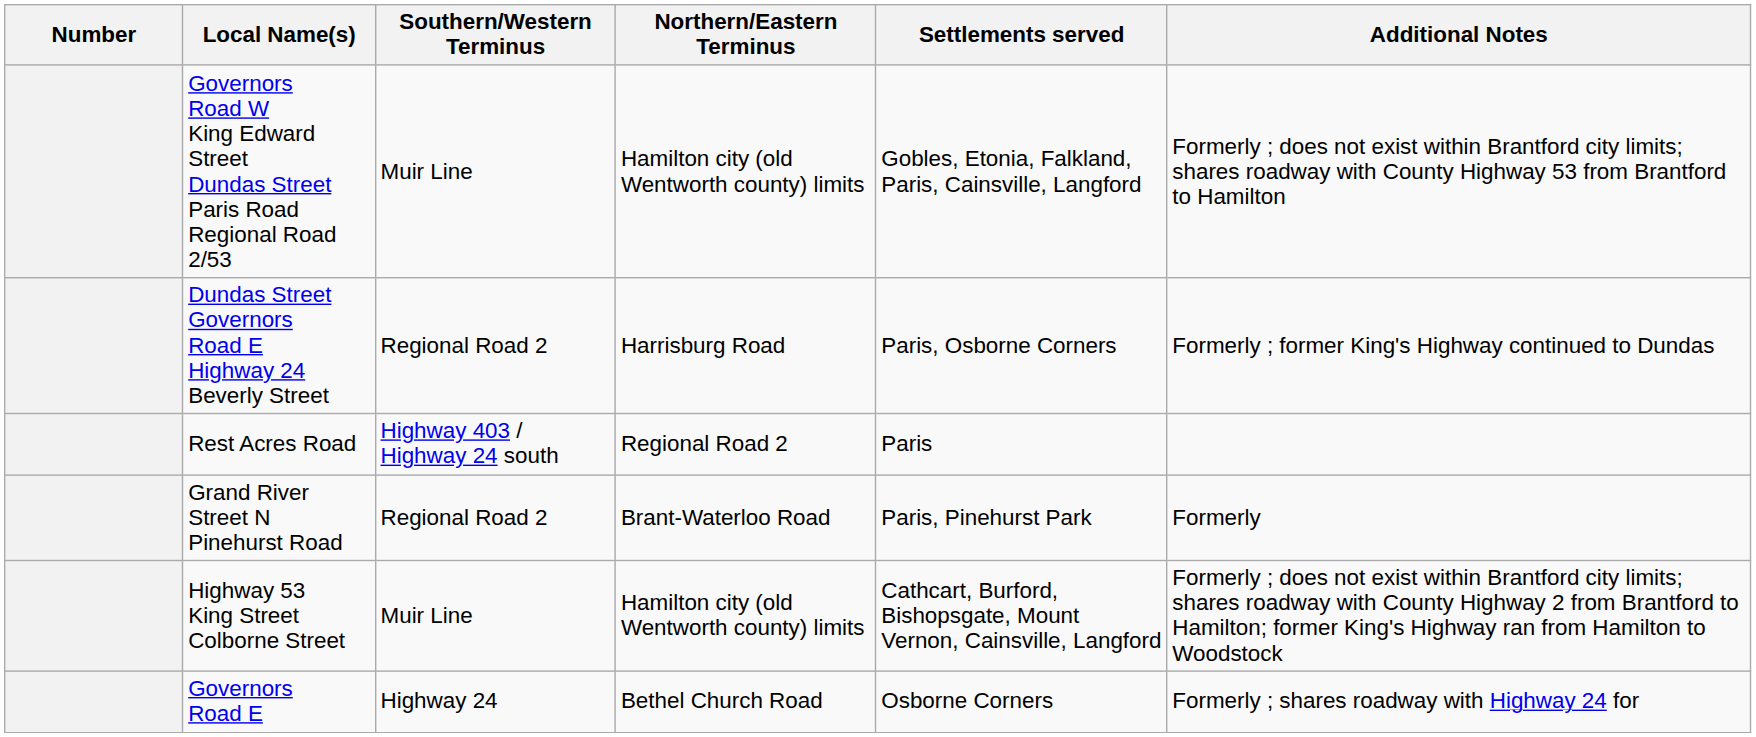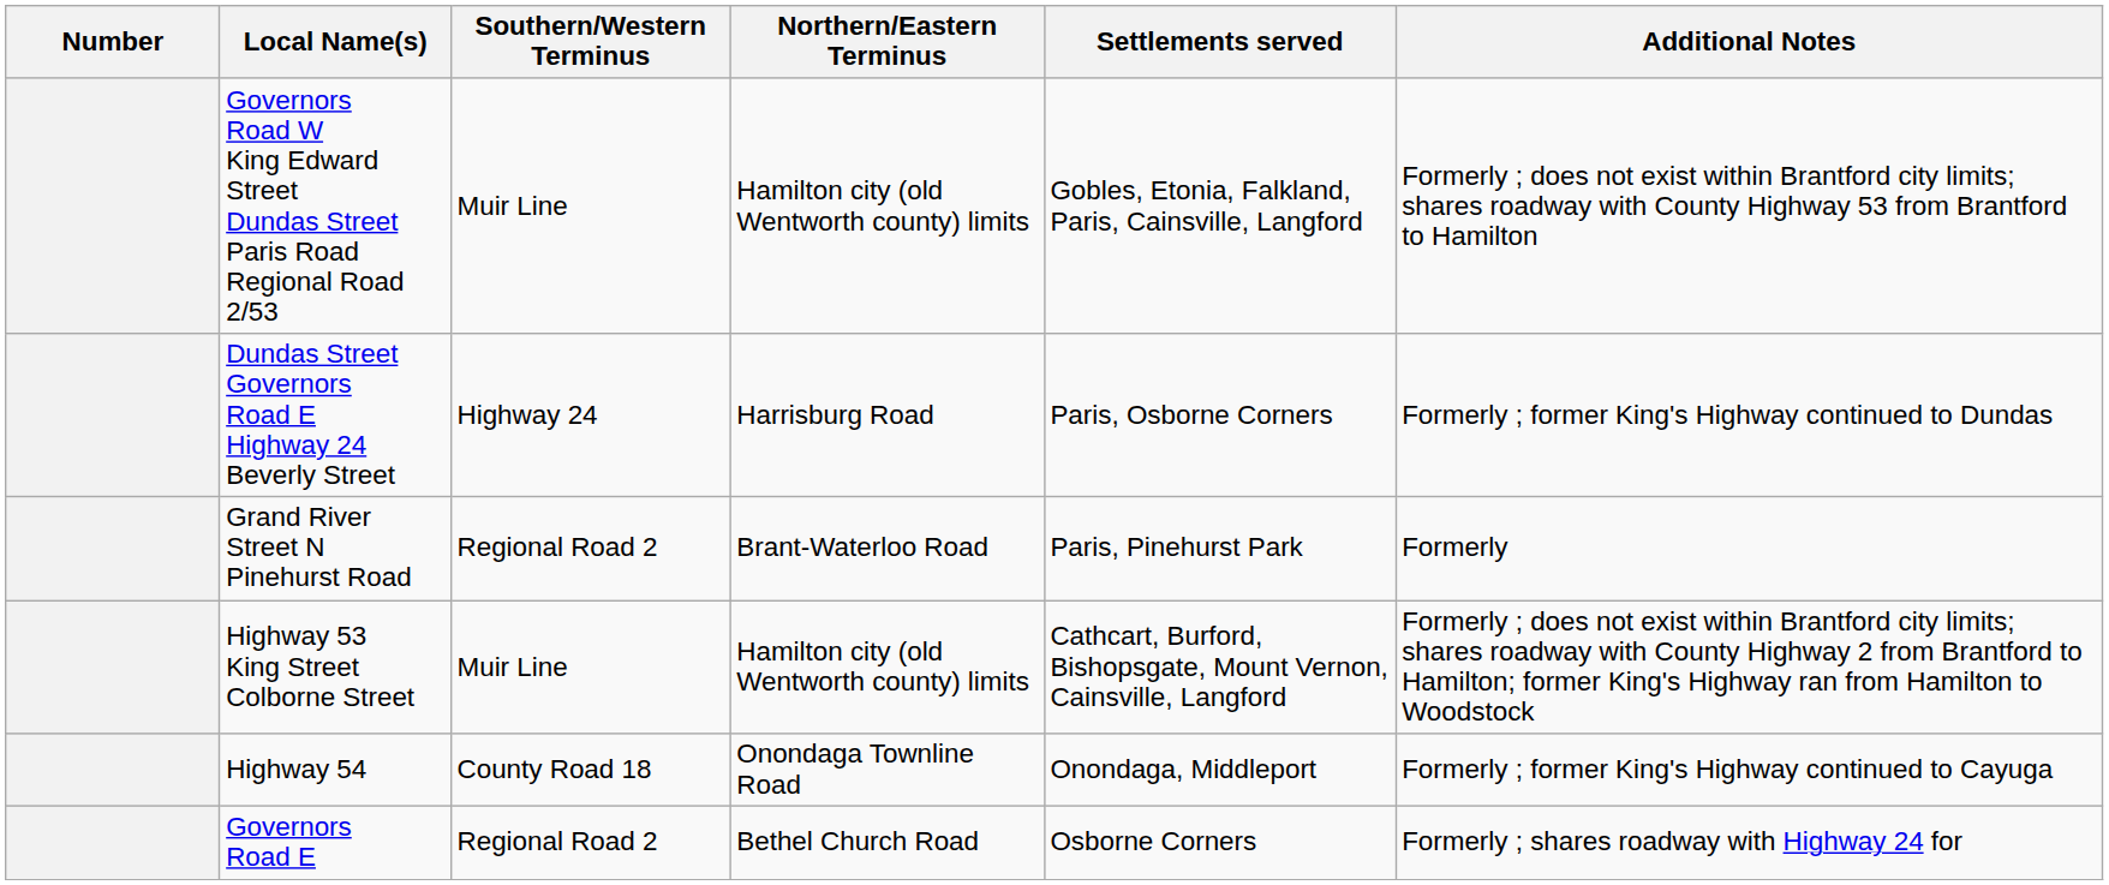Dundas Street Governors Road E Highway 24 Beverly Street | Southern/Western Terminus: Regional Road 2 -> Highway 24
- row: Rest Acres Road | Highway 403 / Highway 24 south | Regional Road 2 | Paris
+ row: Highway 54 | County Road 18 | Onondaga Townline Road | Onondaga, Middleport | Formerly ; former King's Highway continued to Cayuga
Governors Road E | Southern/Western Terminus: Highway 24 -> Regional Road 2
